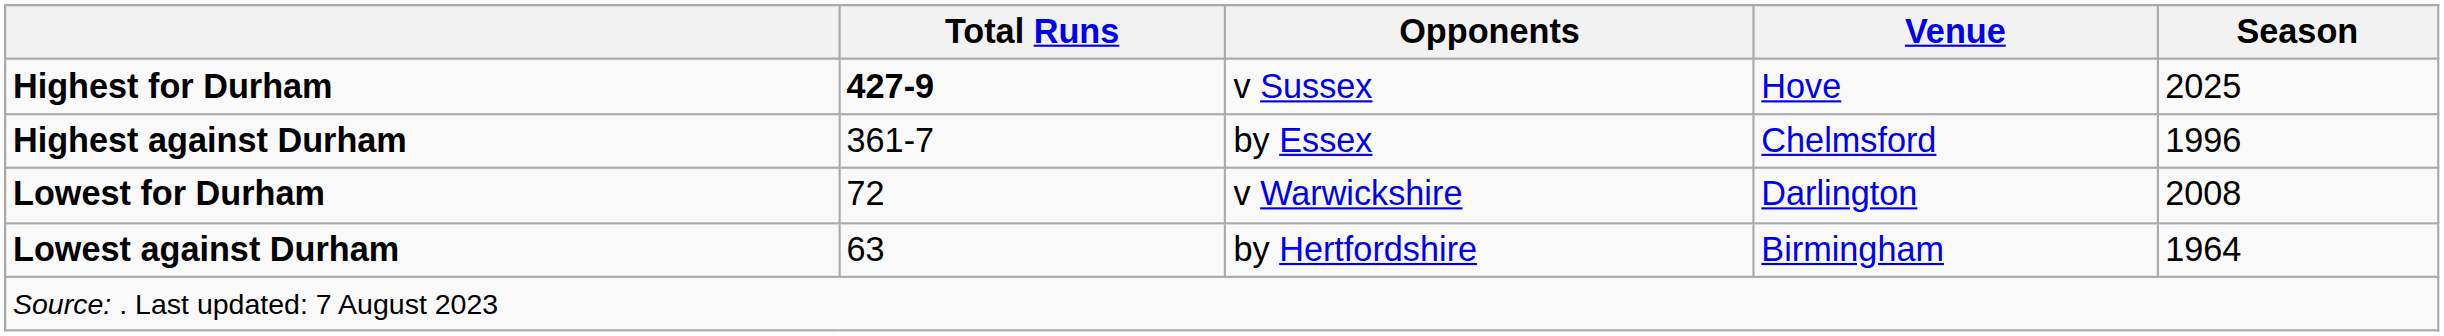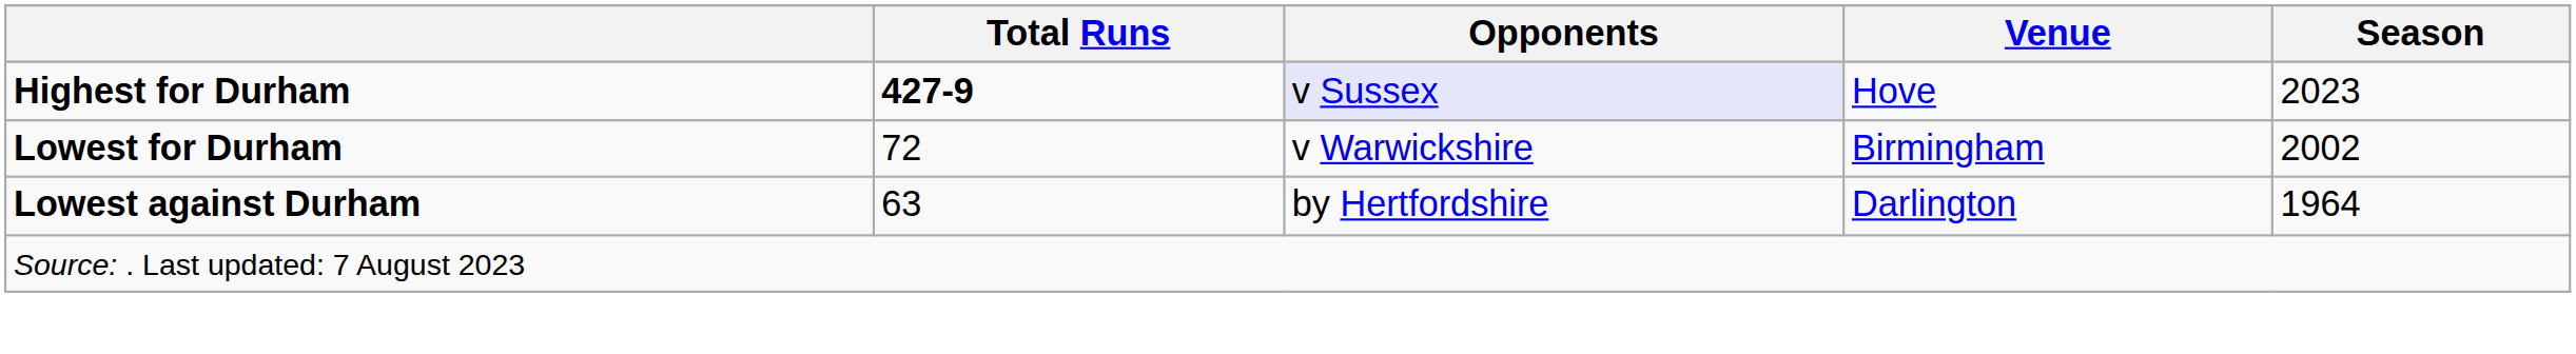Highest for Durham | Opponents: no background -> lavender background
Highest for Durham | Season: 2025 -> 2023
- row: Highest against Durham | 361-7 | by Essex | Chelmsford | 1996
Lowest for Durham | Venue: Darlington -> Birmingham
Lowest for Durham | Season: 2008 -> 2002
Lowest against Durham | Venue: Birmingham -> Darlington
